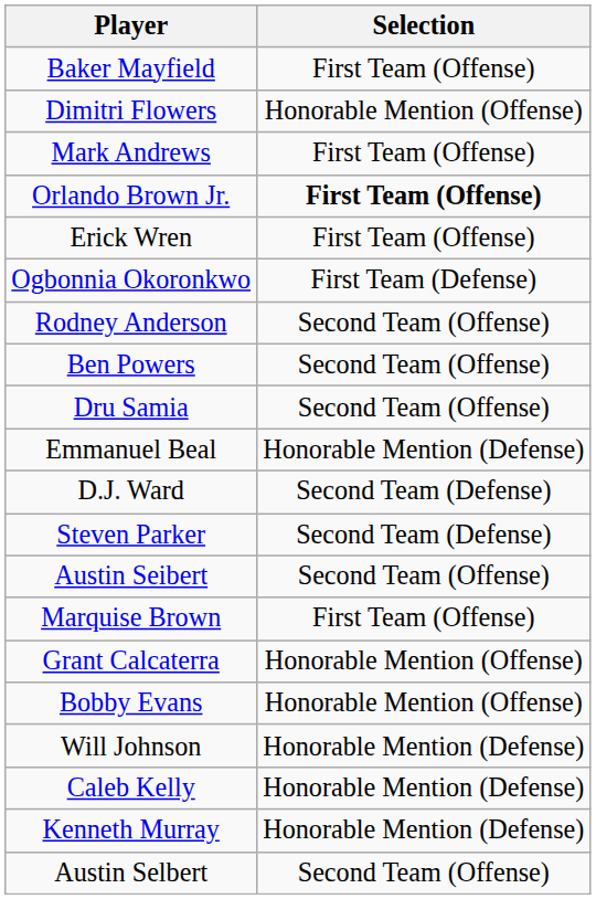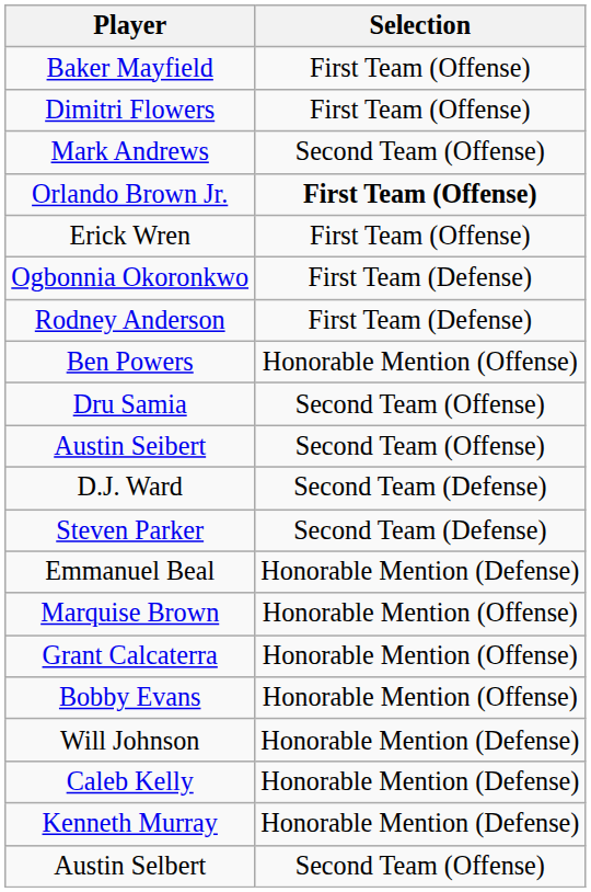Dimitri Flowers | Selection: Honorable Mention (Offense) -> First Team (Offense)
Mark Andrews | Selection: First Team (Offense) -> Second Team (Offense)
Rodney Anderson | Selection: Second Team (Offense) -> First Team (Defense)
Ben Powers | Selection: Second Team (Offense) -> Honorable Mention (Offense)
rows swapped: Austin Seibert <-> Emmanuel Beal
Marquise Brown | Selection: First Team (Offense) -> Honorable Mention (Offense)
